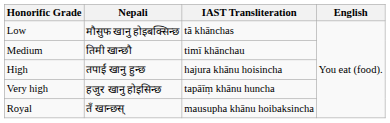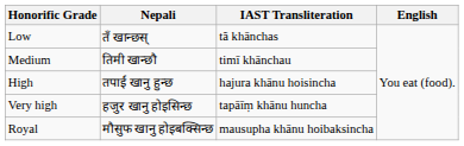Low | Nepali: मौसुफ खानु होइबक्सिन्छ -> तँ खान्छस्
Royal | Nepali: तँ खान्छस् -> मौसुफ खानु होइबक्सिन्छ
